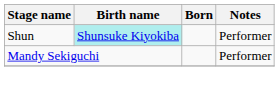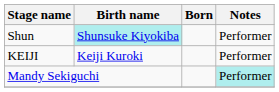+ row: KEIJI | Keiji Kuroki | Performer
Mandy Sekiguchi | Notes: no background -> paleturquoise background
